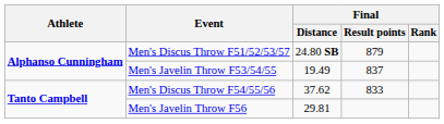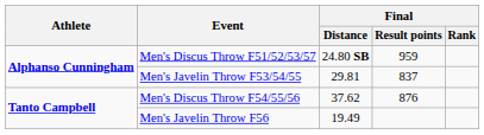Men's Discus Throw F51/52/53/57 | Final / Result points: 879 -> 959
Men's Javelin Throw F53/54/55 | Final / Distance: 19.49 -> 29.81
Men's Discus Throw F54/55/56 | Final / Result points: 833 -> 876
Men's Javelin Throw F56 | Final / Distance: 29.81 -> 19.49
